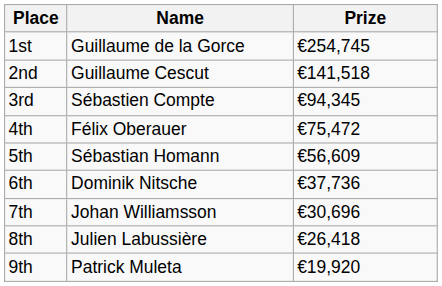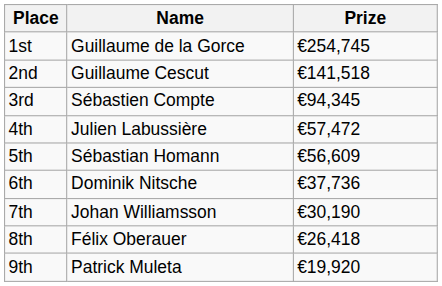4th | Name: Félix Oberauer -> Julien Labussière
4th | Prize: €75,472 -> €57,472
7th | Prize: €30,696 -> €30,190
8th | Name: Julien Labussière -> Félix Oberauer
